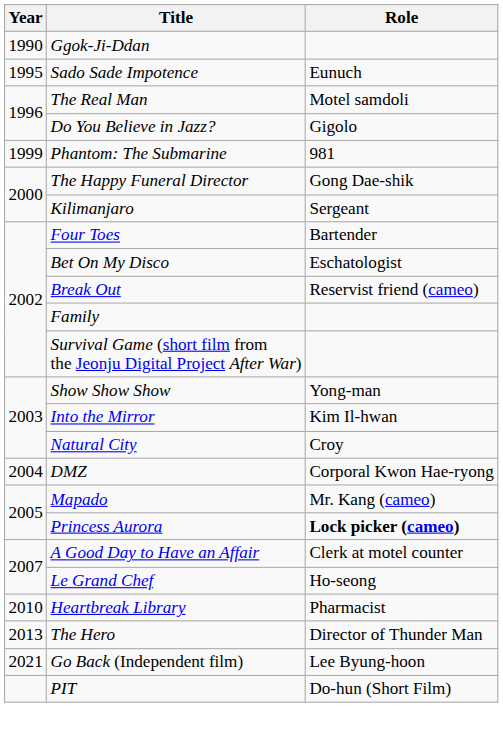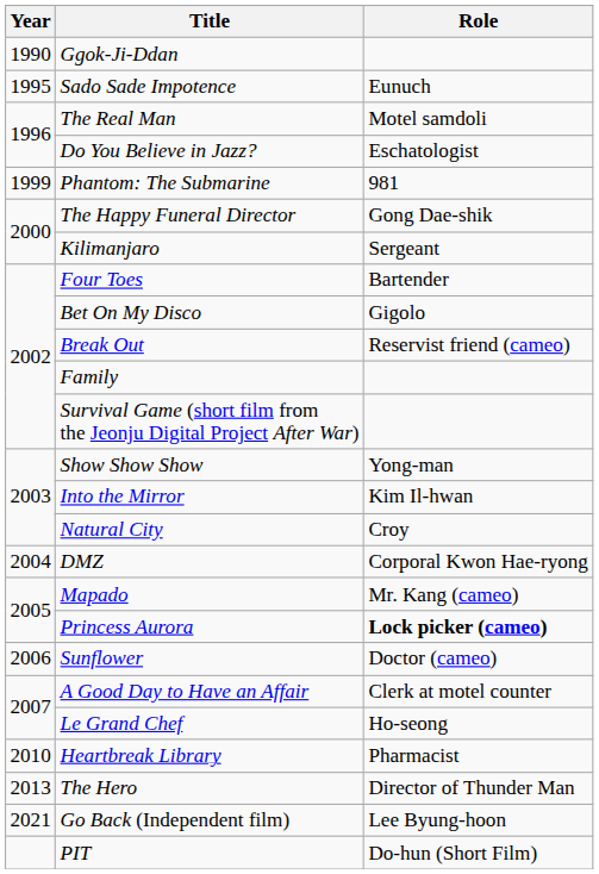Do You Believe in Jazz? | Role: Gigolo -> Eschatologist
Bet On My Disco | Role: Eschatologist -> Gigolo
+ row: 2006 | Sunflower | Doctor (cameo)
